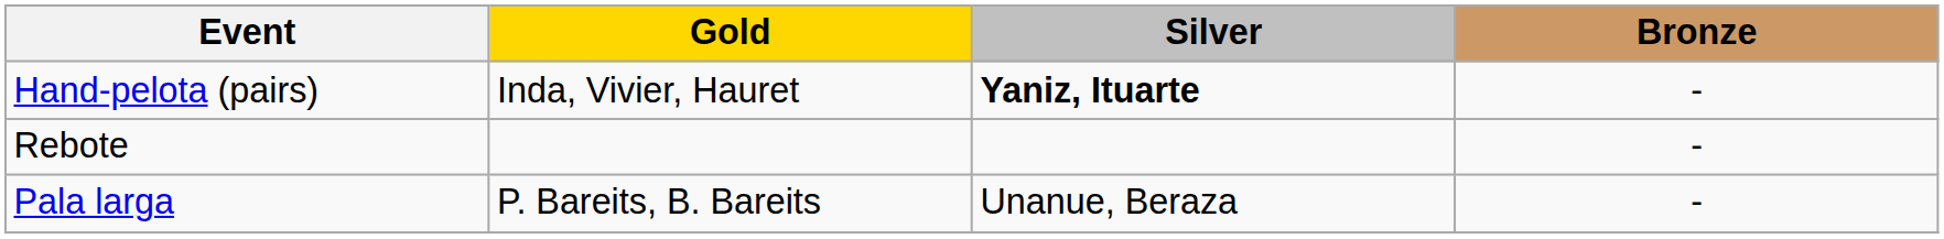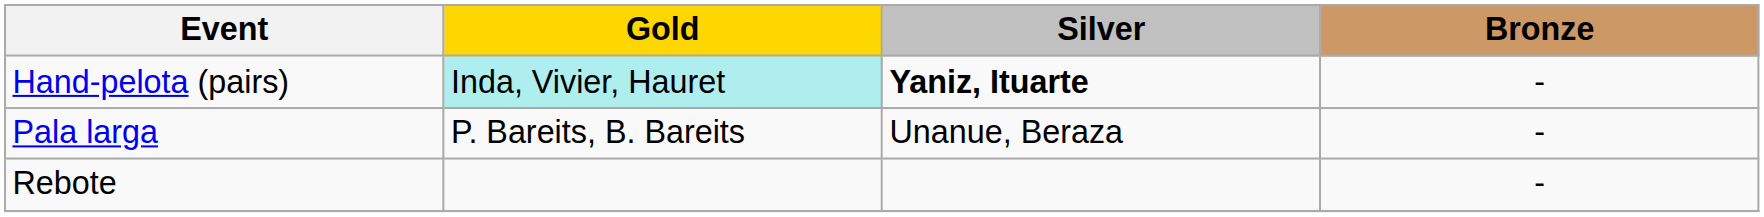Hand-pelota (pairs) | Gold: no background -> paleturquoise background
rows swapped: Pala larga <-> Rebote
